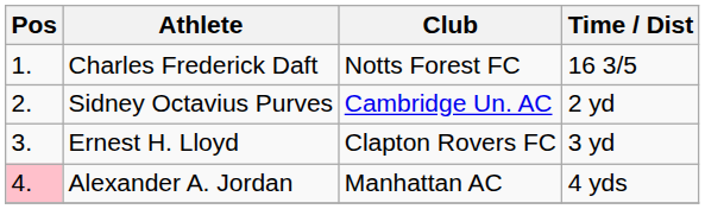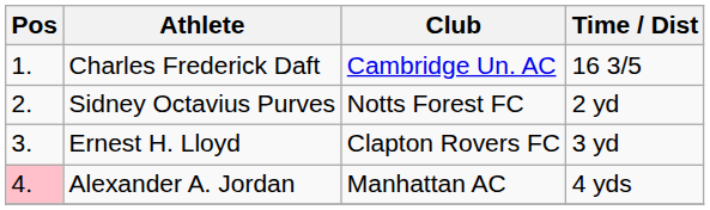Charles Frederick Daft | Club: Notts Forest FC -> Cambridge Un. AC
Sidney Octavius Purves | Club: Cambridge Un. AC -> Notts Forest FC
